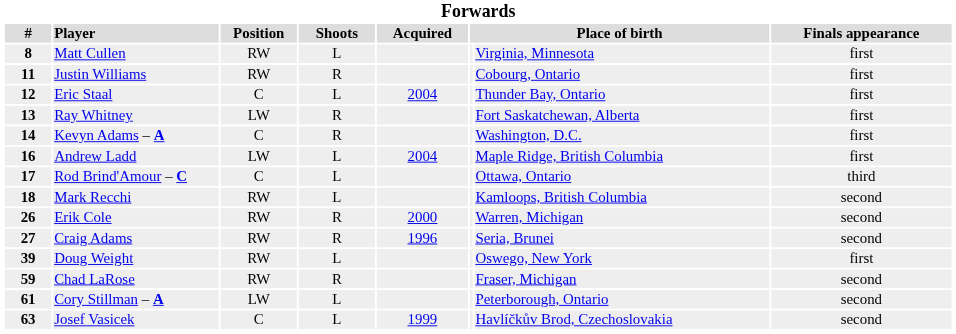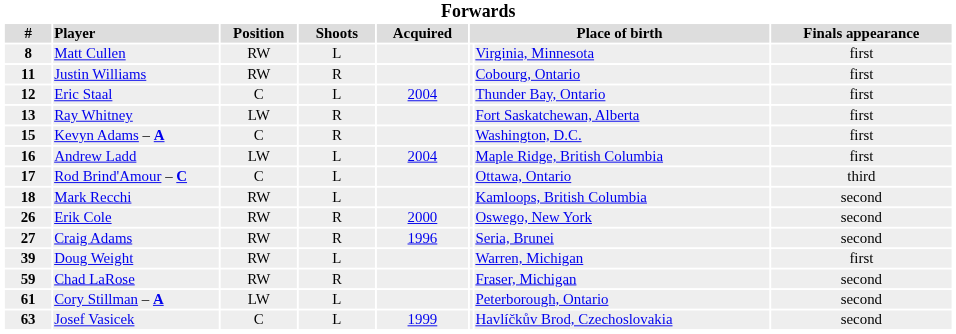Kevyn Adams – A | #: 14 -> 15
Erik Cole | column 7: Warren, Michigan -> Oswego, New York
Doug Weight | column 7: Oswego, New York -> Warren, Michigan
